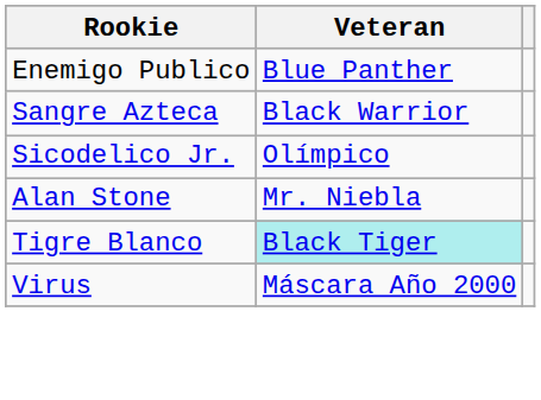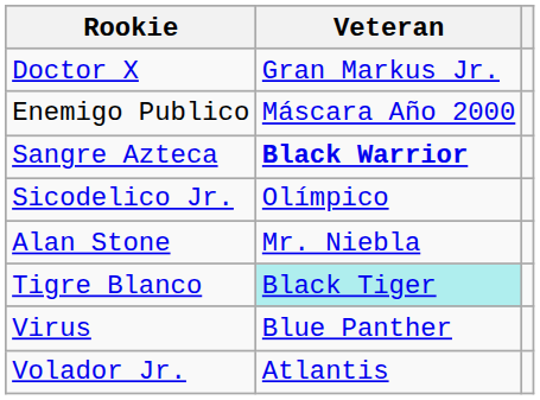+ row: Doctor X | Gran Markus Jr.
Enemigo Publico | Veteran: Blue Panther -> Máscara Año 2000
Sangre Azteca | Veteran: normal -> bold
Virus | Veteran: Máscara Año 2000 -> Blue Panther
+ row: Volador Jr. | Atlantis
